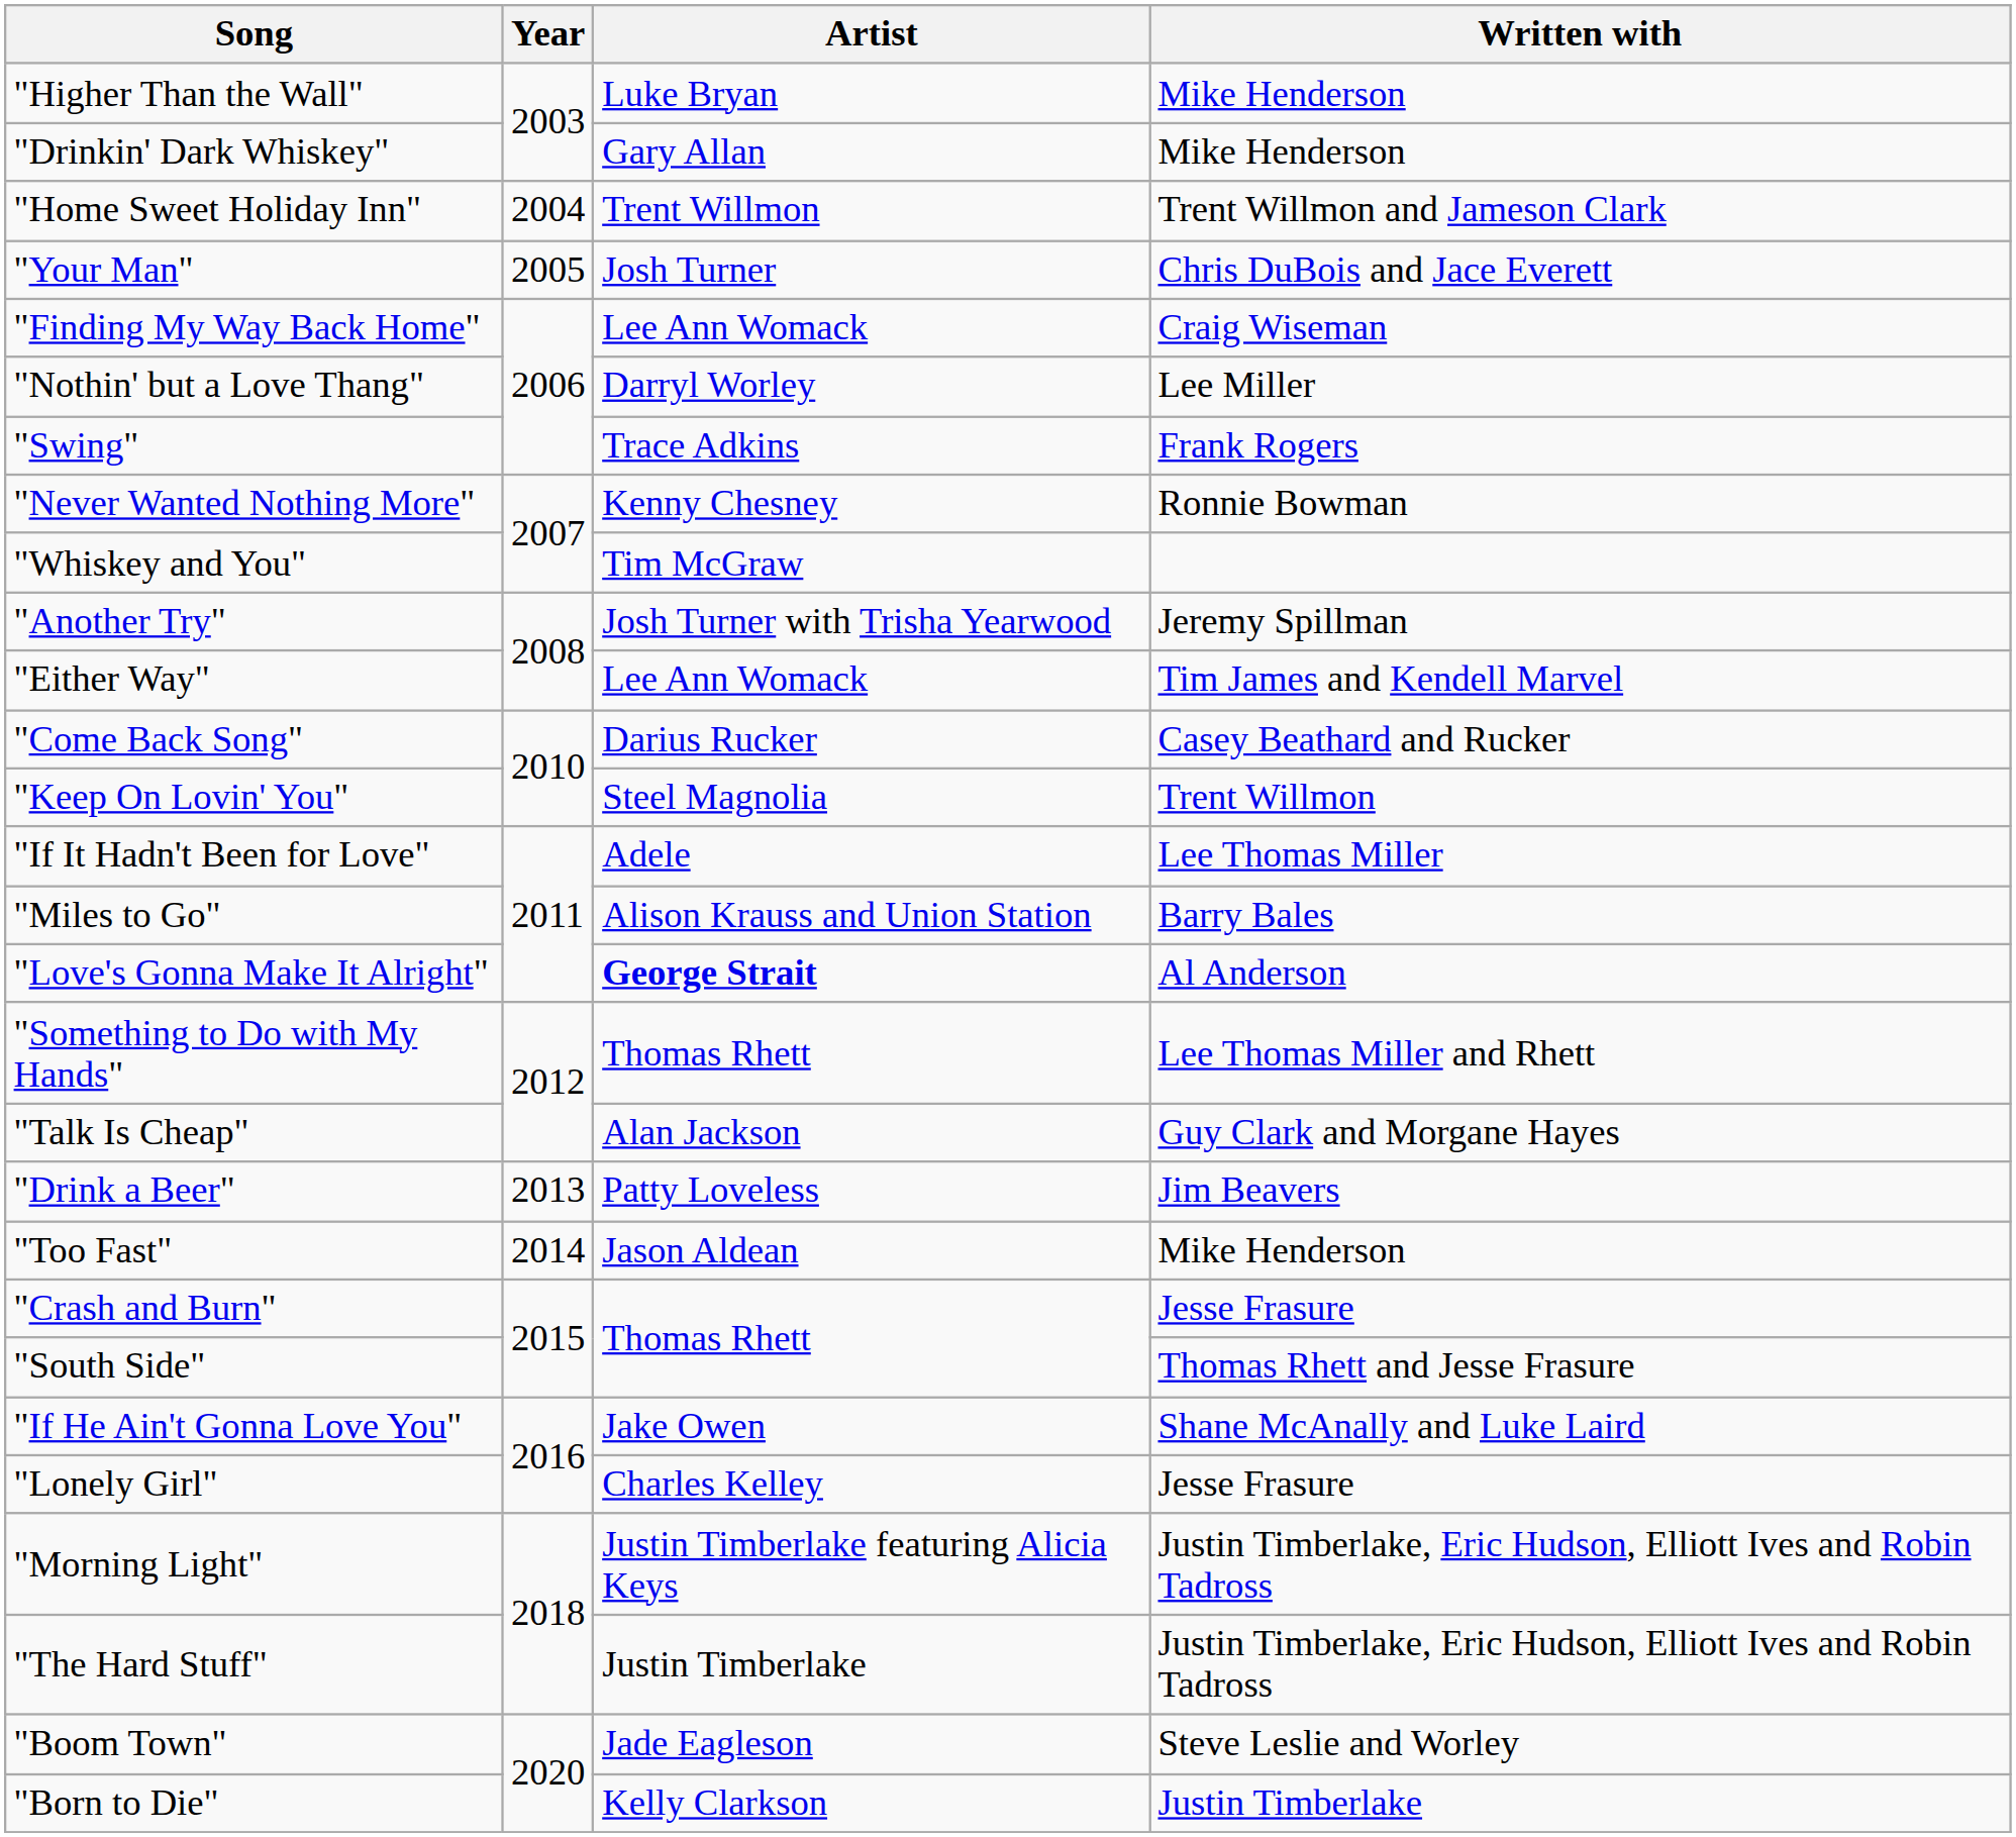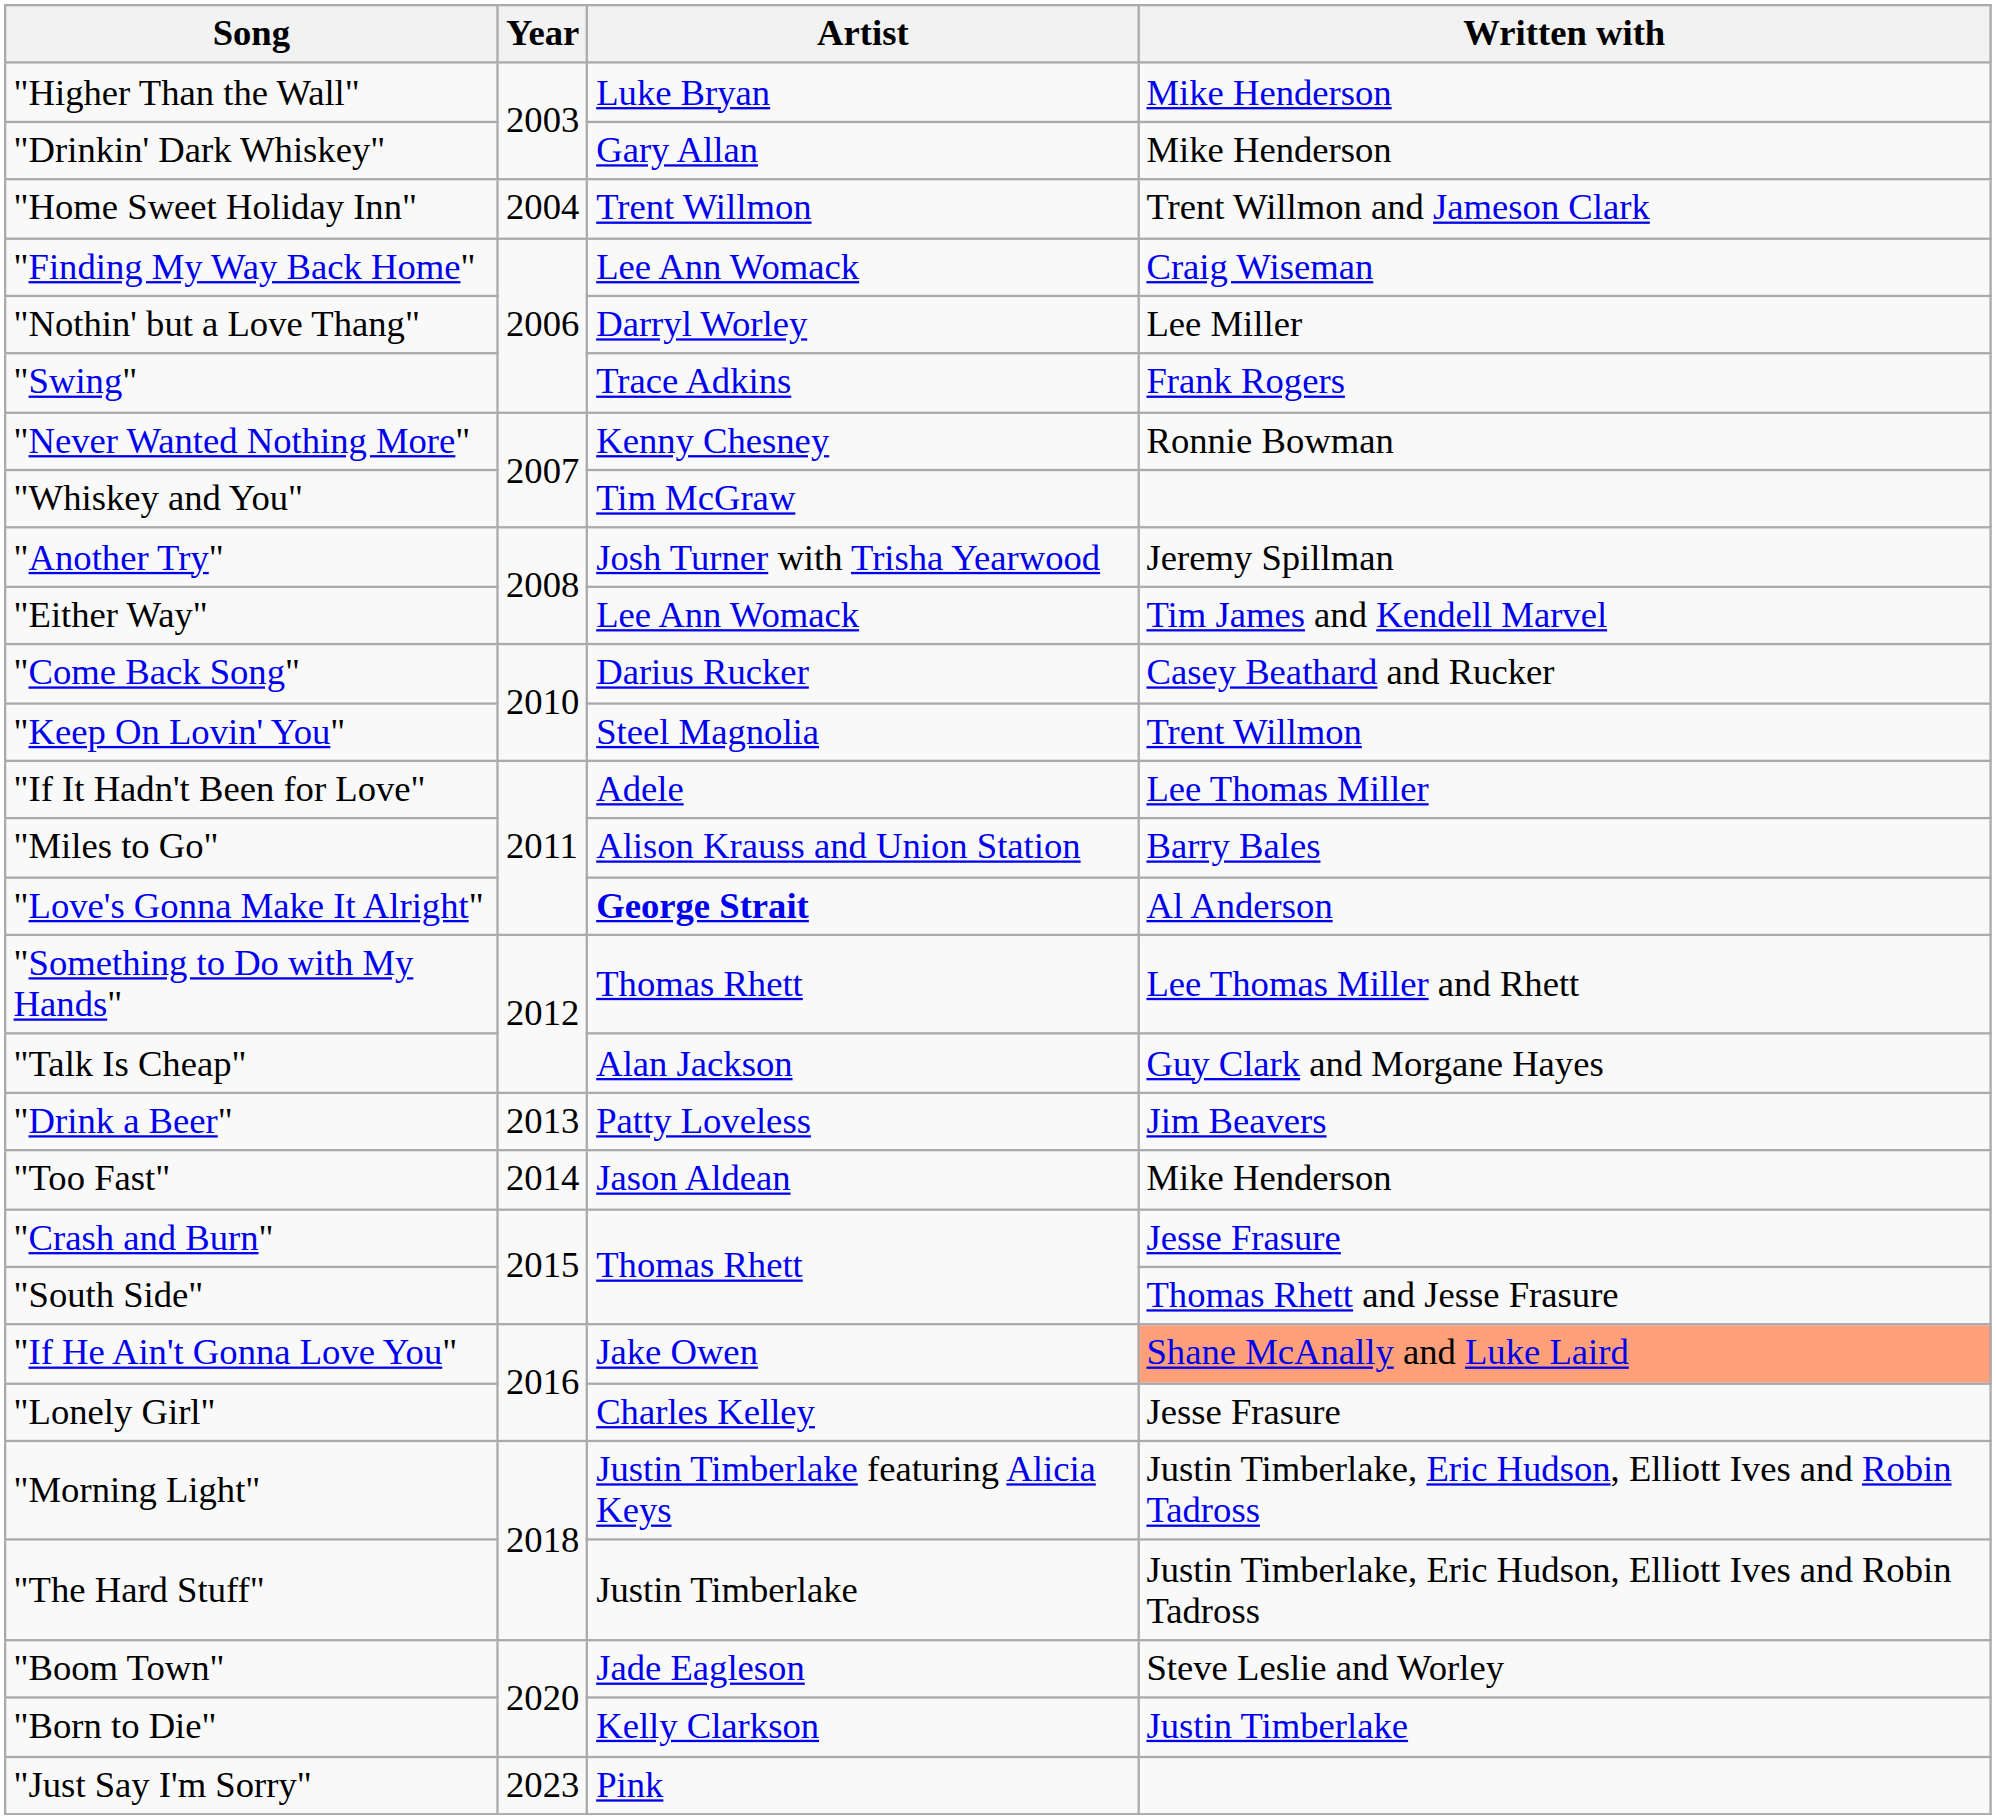- row: "Your Man" | 2005 | Josh Turner | Chris DuBois and Jace Everett
"If He Ain't Gonna Love You" | Written with: no background -> lightsalmon background
+ row: "Just Say I'm Sorry" | 2023 | Pink
